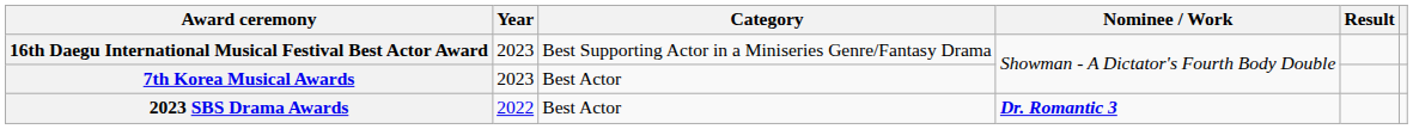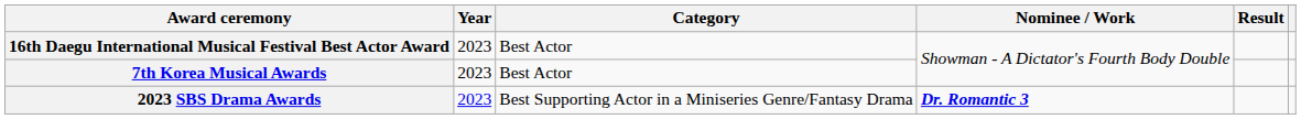16th Daegu International Musical Festival Best Actor Award | Category: Best Supporting Actor in a Miniseries Genre/Fantasy Drama -> Best Actor
2023 SBS Drama Awards | Year: 2022 -> 2023
2023 SBS Drama Awards | Category: Best Actor -> Best Supporting Actor in a Miniseries Genre/Fantasy Drama
